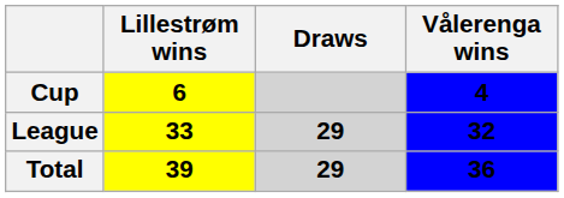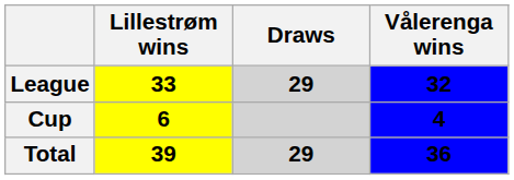rows swapped: League <-> Cup
